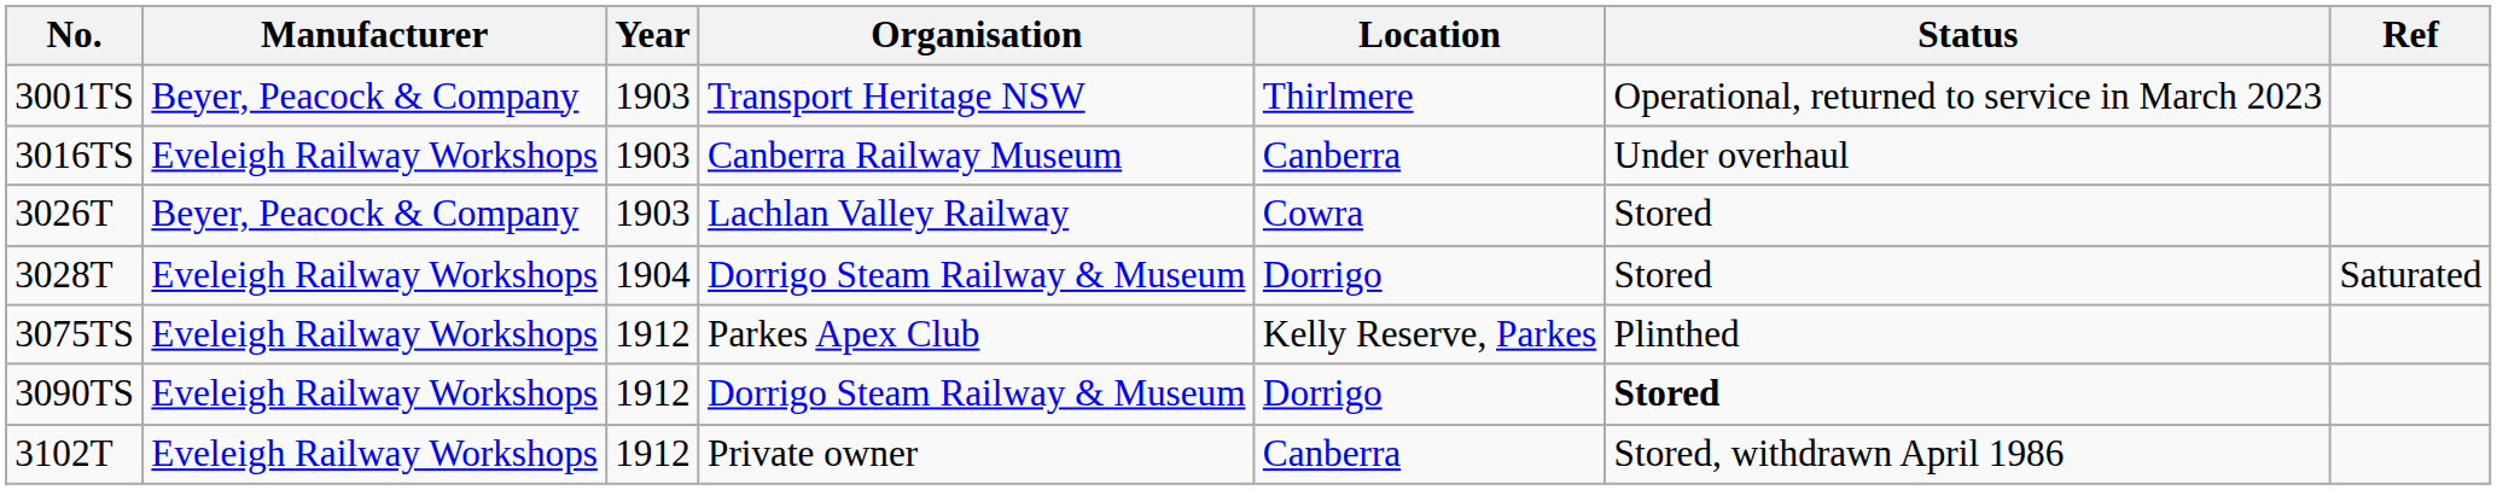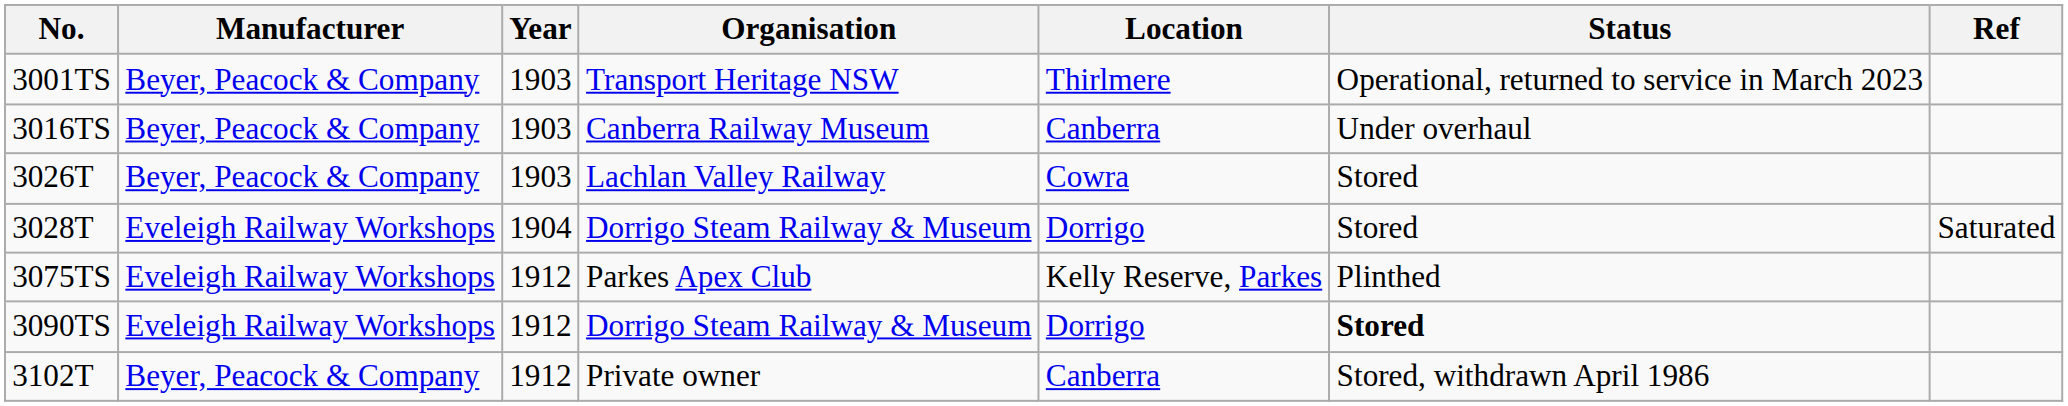3016TS | Manufacturer: Eveleigh Railway Workshops -> Beyer, Peacock & Company
3102T | Manufacturer: Eveleigh Railway Workshops -> Beyer, Peacock & Company
